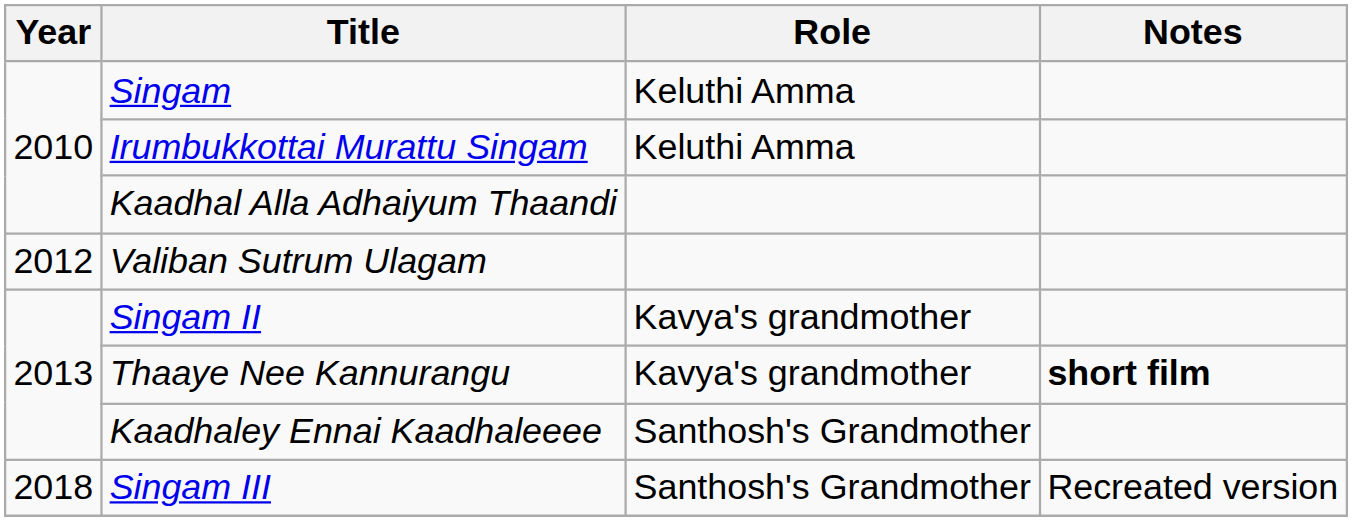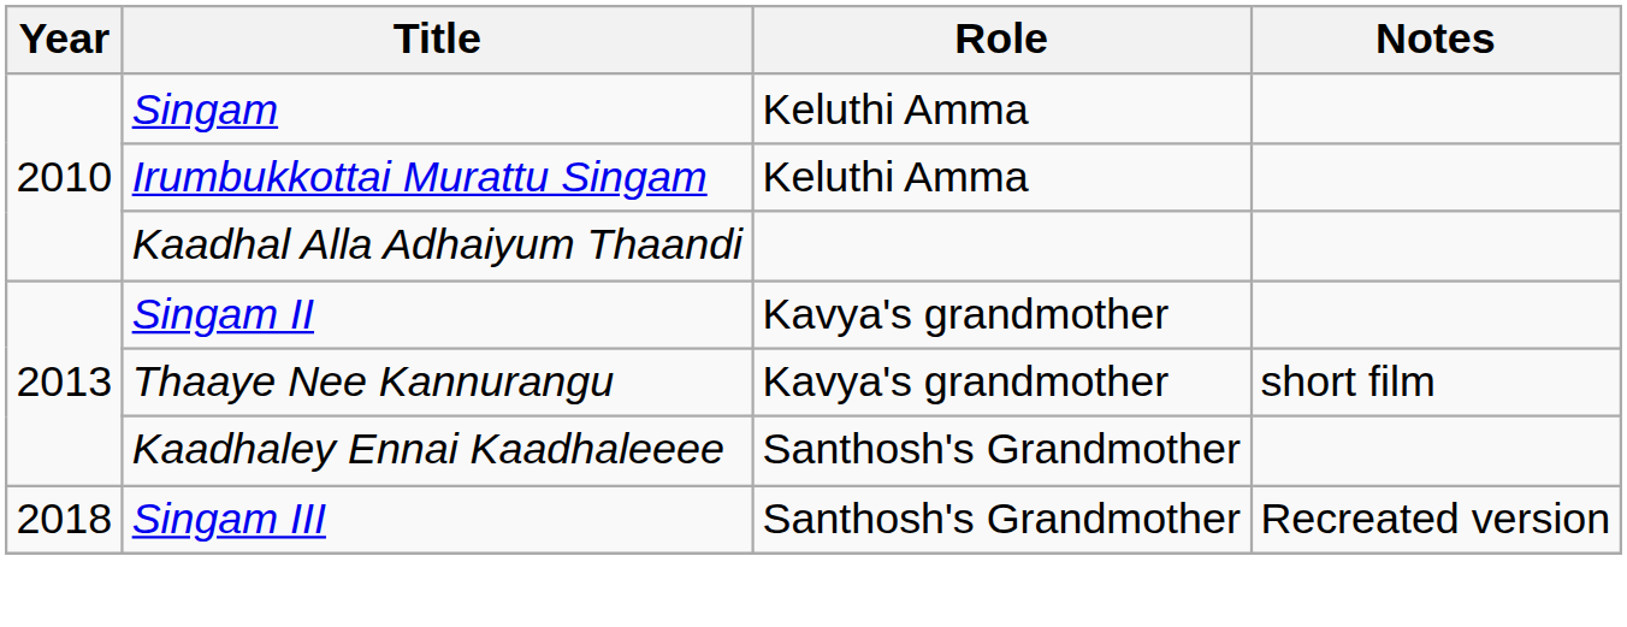- row: 2012 | Valiban Sutrum Ulagam
Thaaye Nee Kannurangu | Notes: bold -> normal
